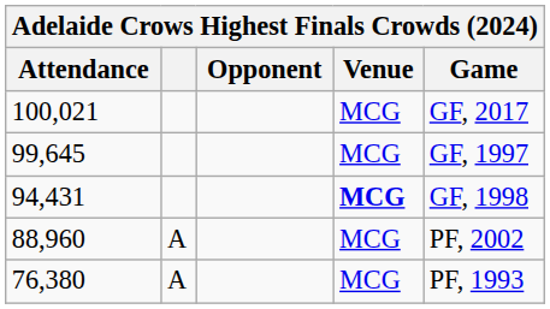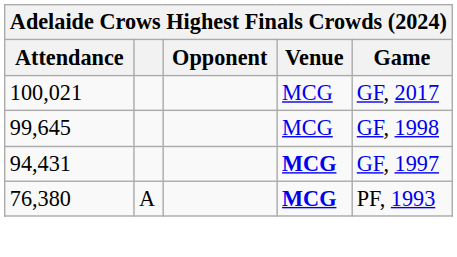99,645 | Game: GF, 1997 -> GF, 1998
94,431 | Game: GF, 1998 -> GF, 1997
- row: 88,960 | A | MCG | PF, 2002
76,380 | Venue: normal -> bold
